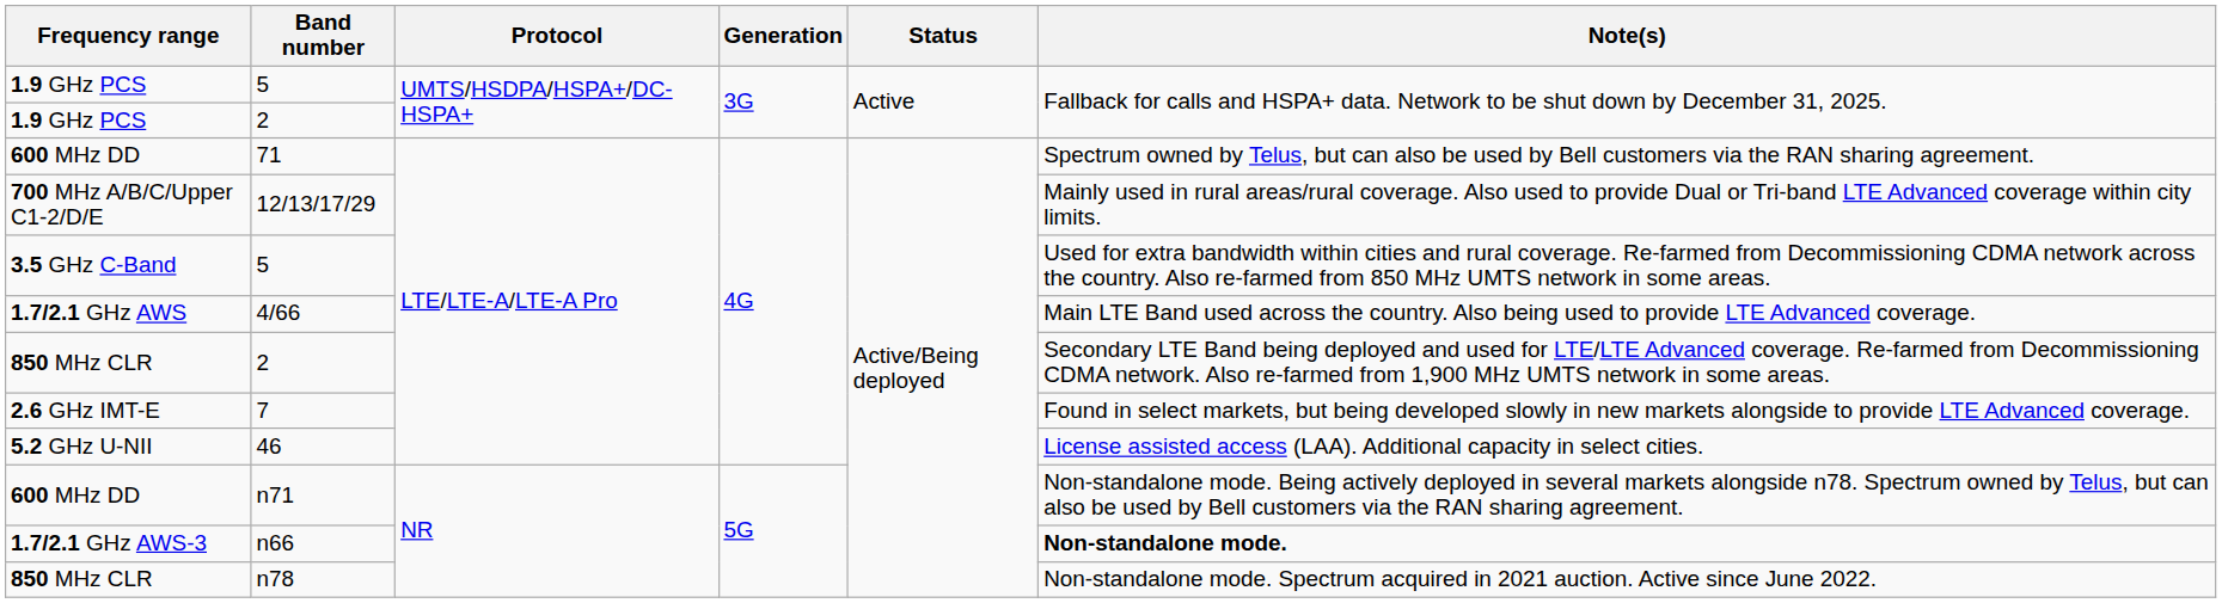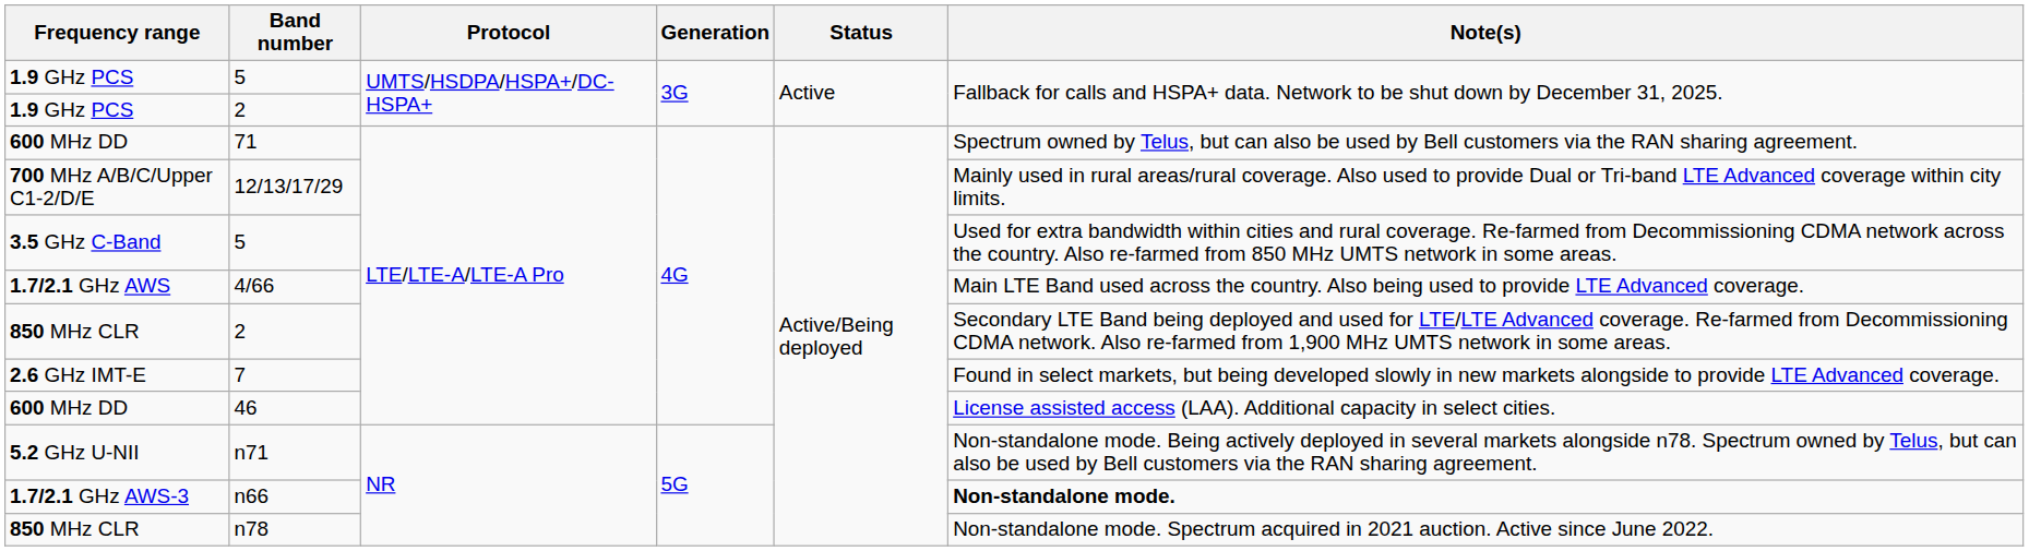46 | Frequency range: 5.2 GHz U-NII -> 600 MHz DD
n71 | Frequency range: 600 MHz DD -> 5.2 GHz U-NII
